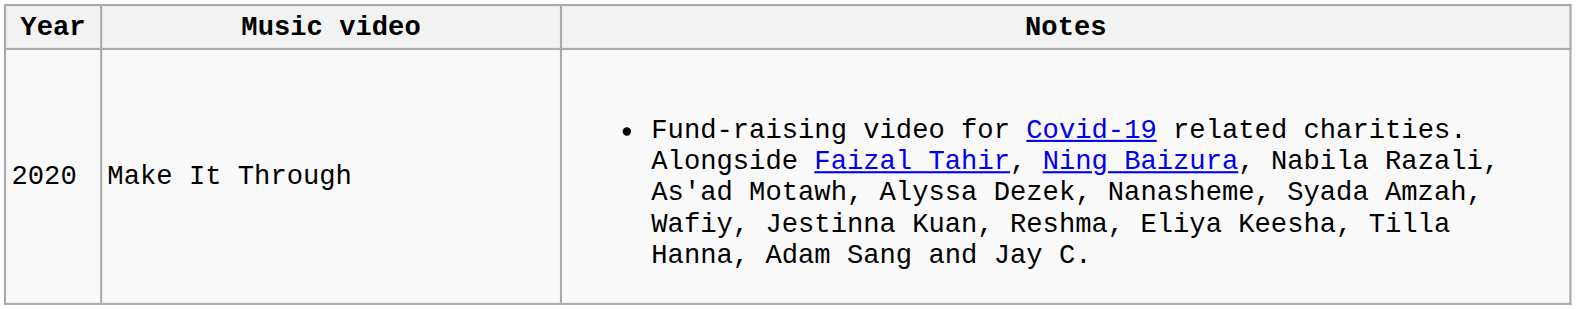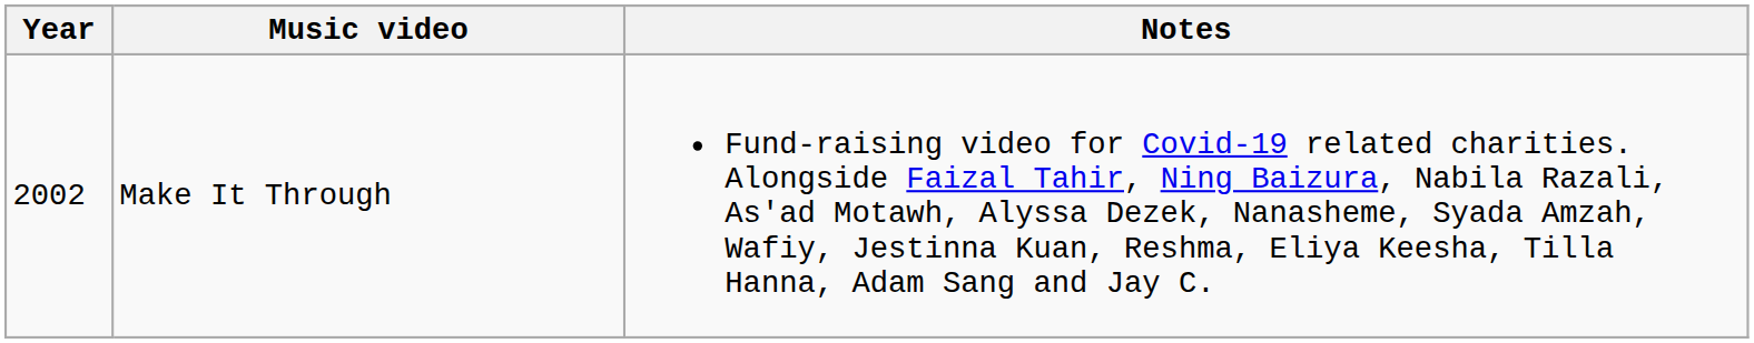Make It Through | Year: 2020 -> 2002
